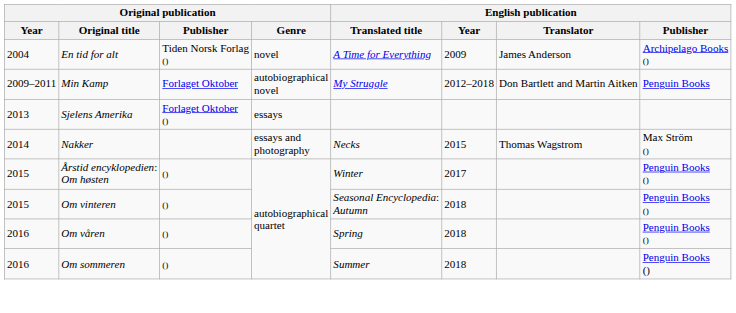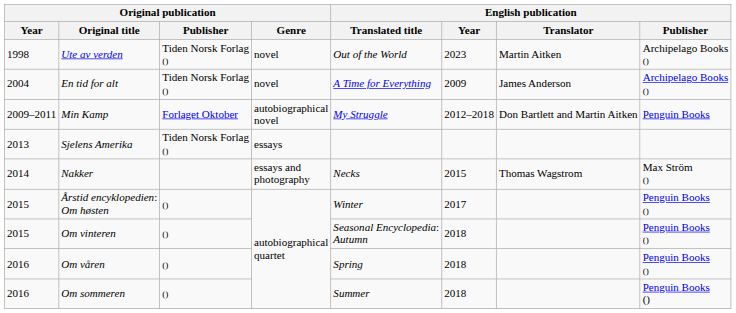+ row: 1998 | Ute av verden | Tiden Norsk Forlag () | novel | Out of the World | 2023 | Martin Aitken | Archipelago Books ()
Sjelens Amerika | Original publication / Publisher: Forlaget Oktober () -> Tiden Norsk Forlag ()
